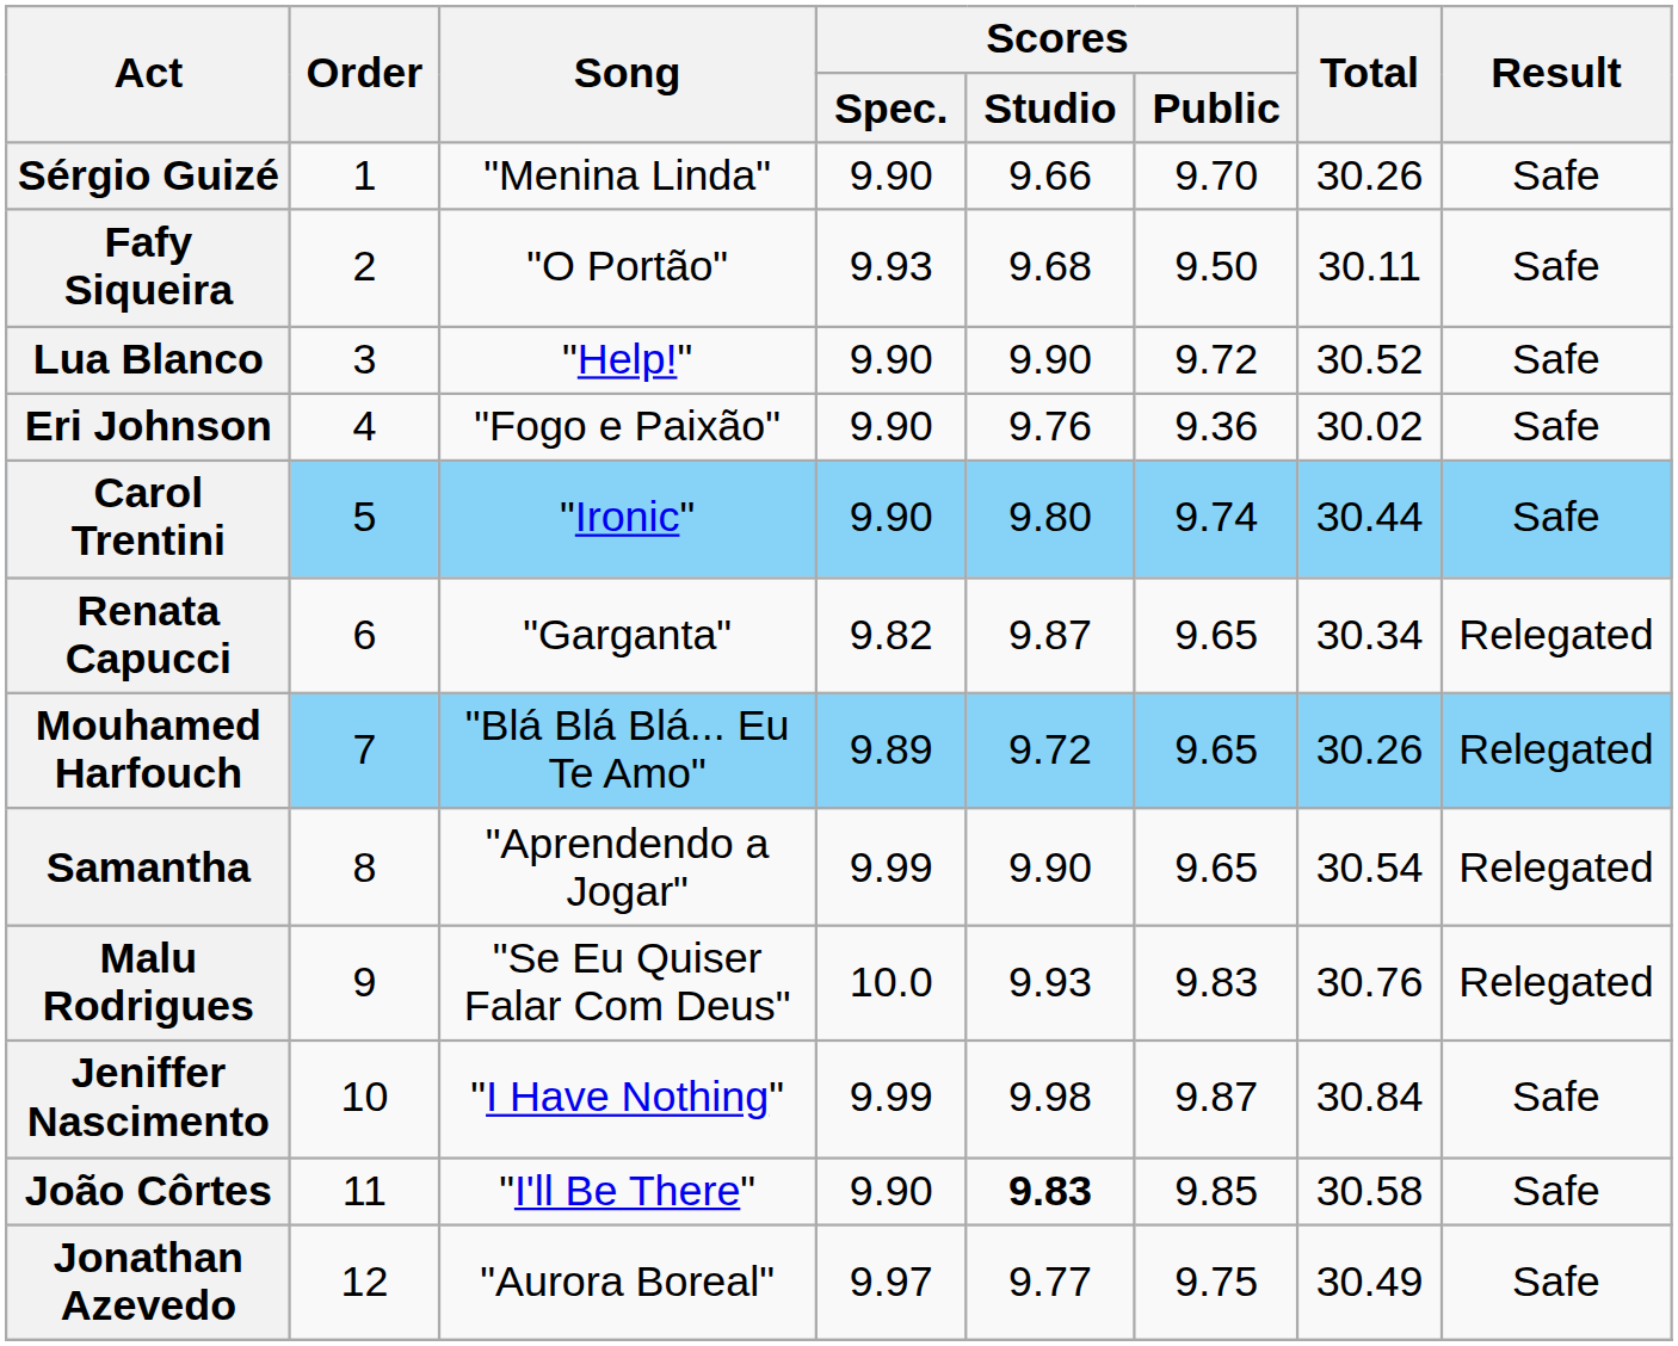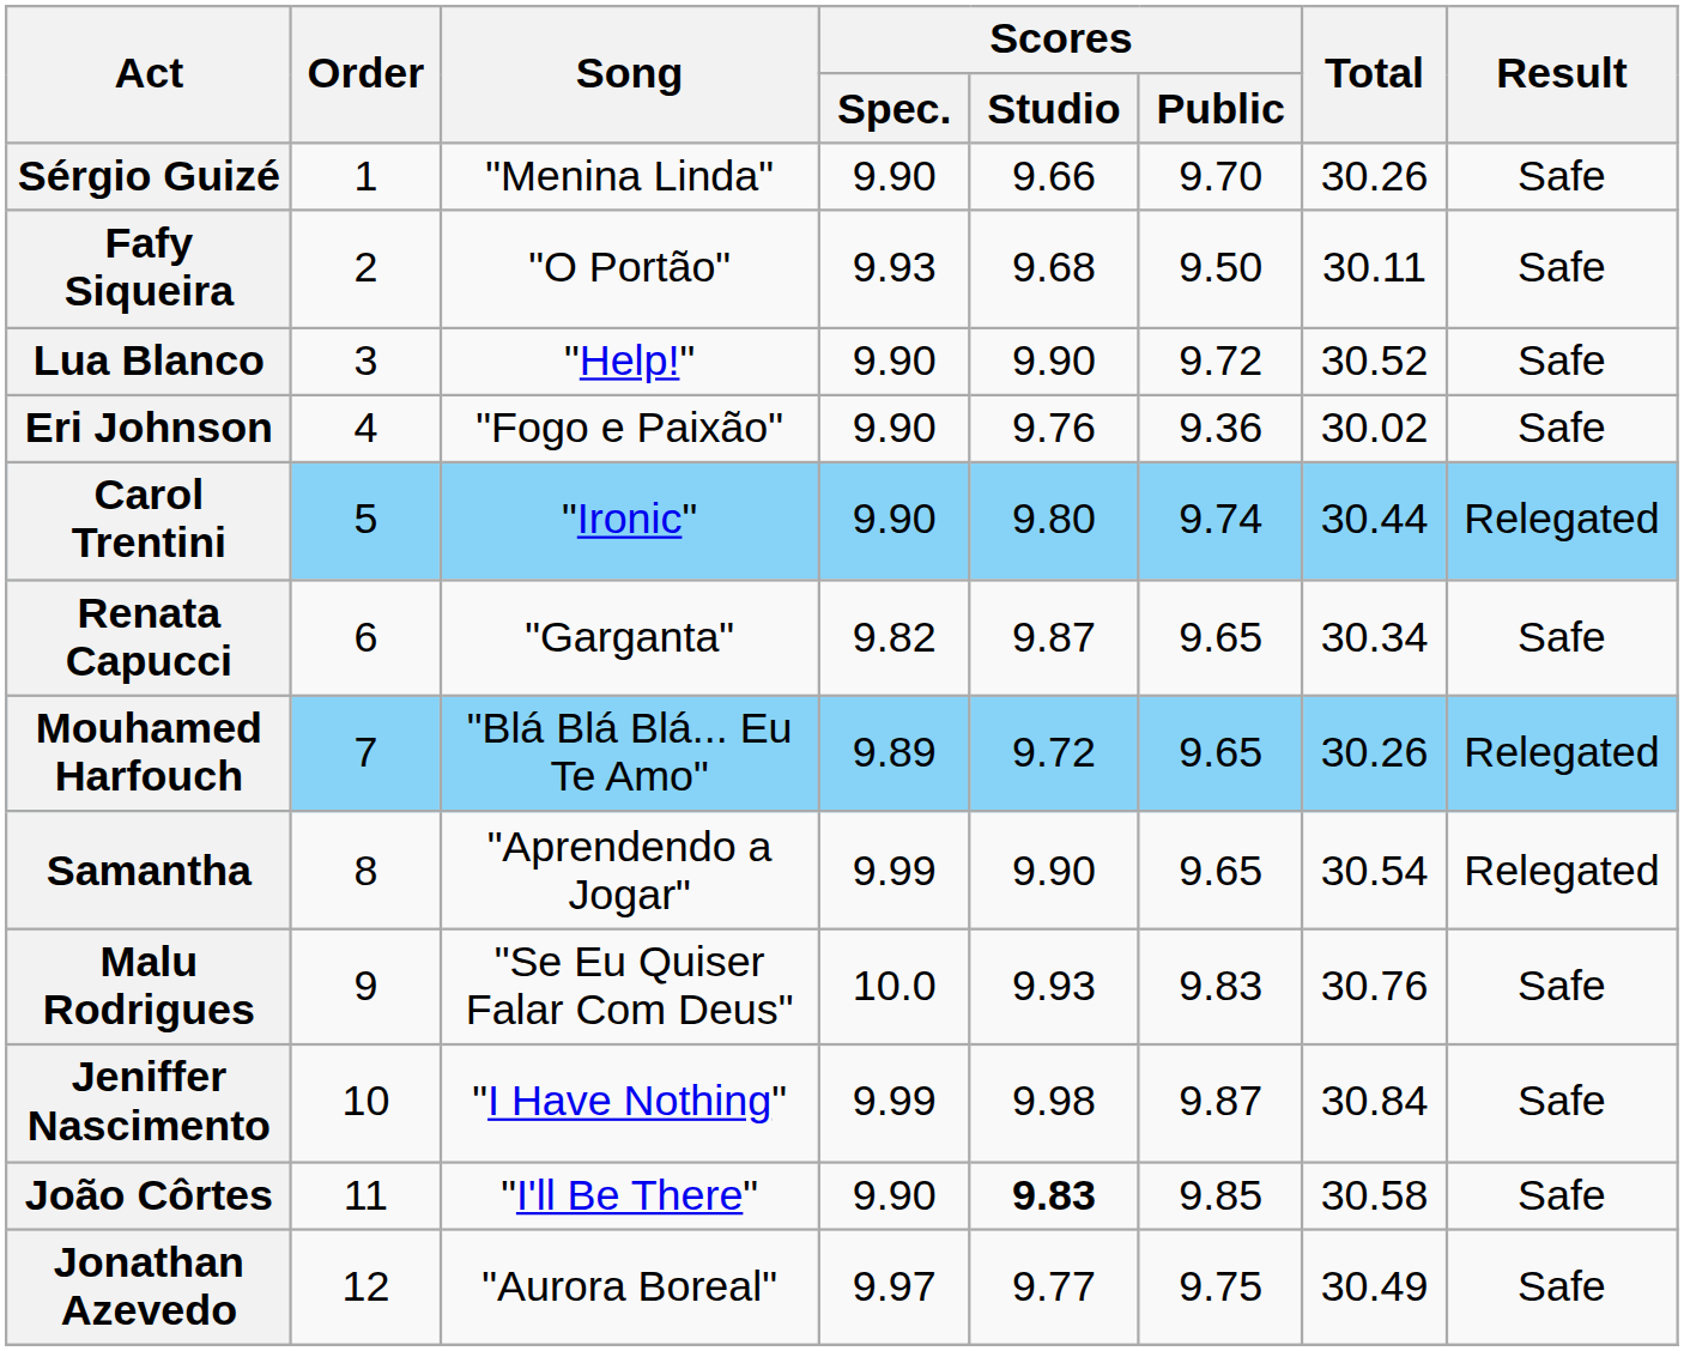Carol Trentini | Result: Safe -> Relegated
Renata Capucci | Result: Relegated -> Safe
Malu Rodrigues | Result: Relegated -> Safe
